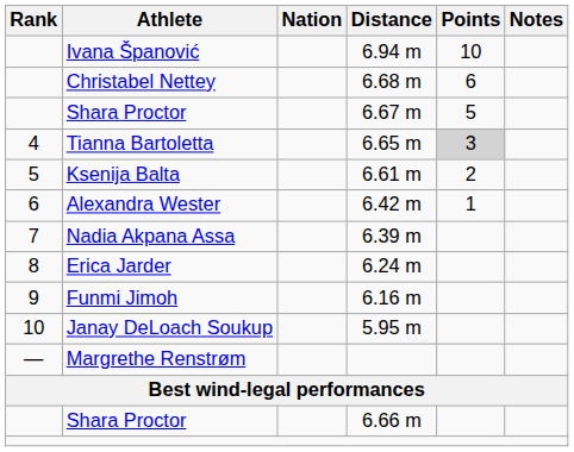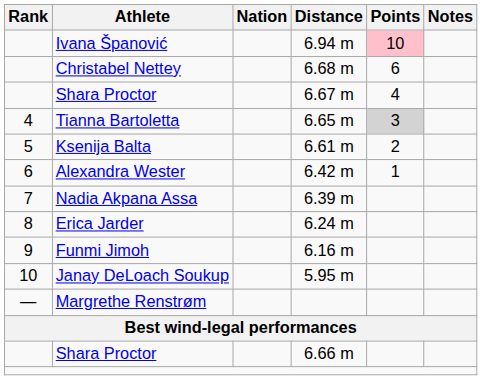Ivana Španović | Points: no background -> pink background
Shara Proctor / 6.67 m | Points: 5 -> 4
